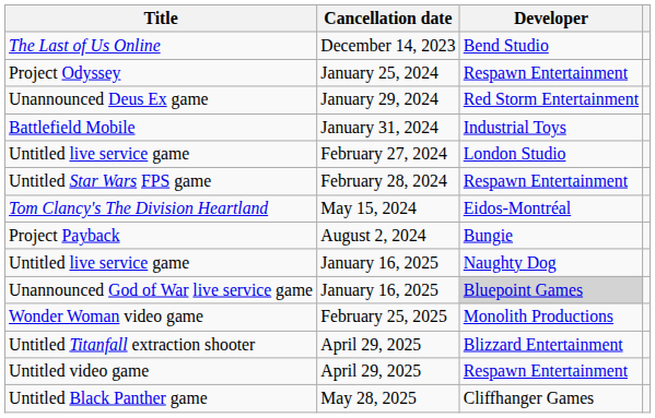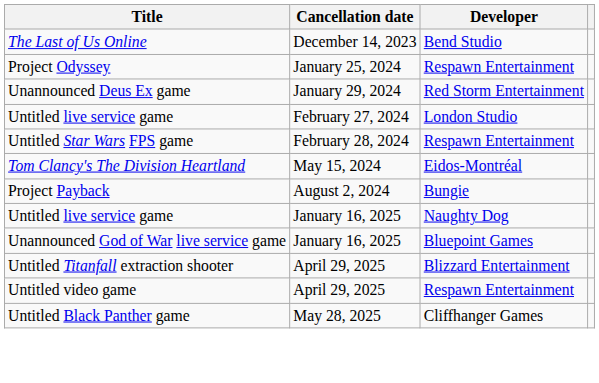- row: Battlefield Mobile | January 31, 2024 | Industrial Toys
Unannounced God of War live service game | Developer: lightgrey background -> no background
- row: Wonder Woman video game | February 25, 2025 | Monolith Productions
